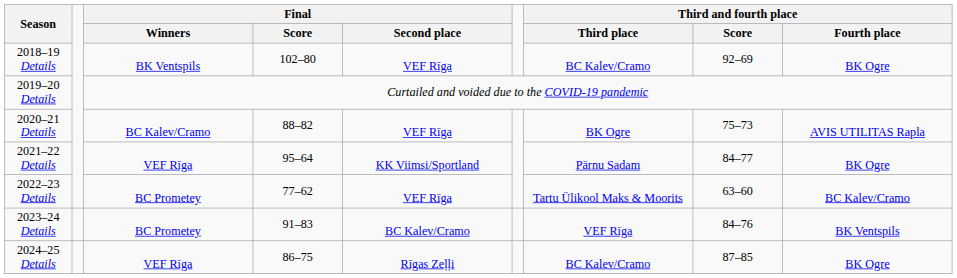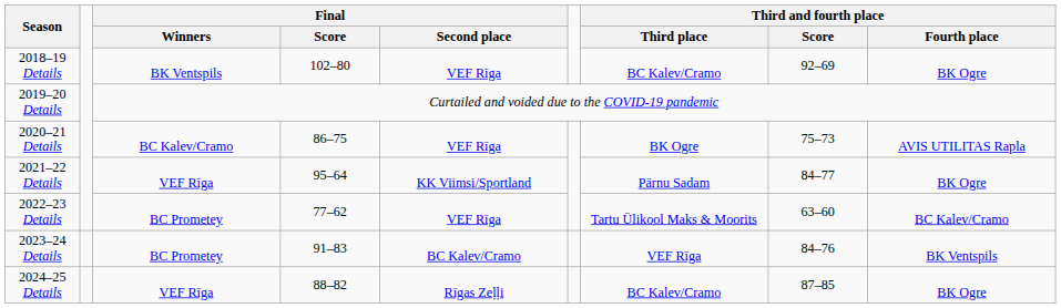2020–21 Details | Final / Score: 88–82 -> 86–75
2024–25 Details | Final / Score: 86–75 -> 88–82
